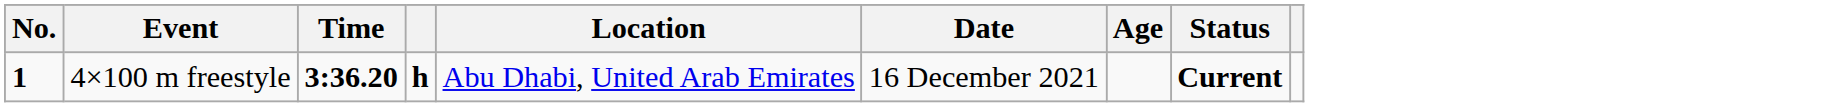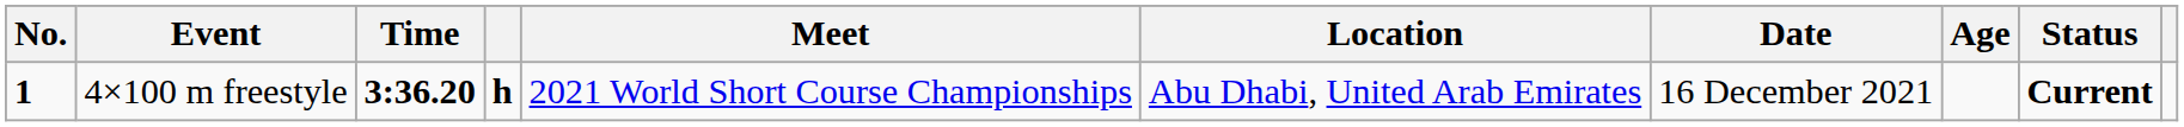+ column: Meet | 2021 World Short Course Championships
